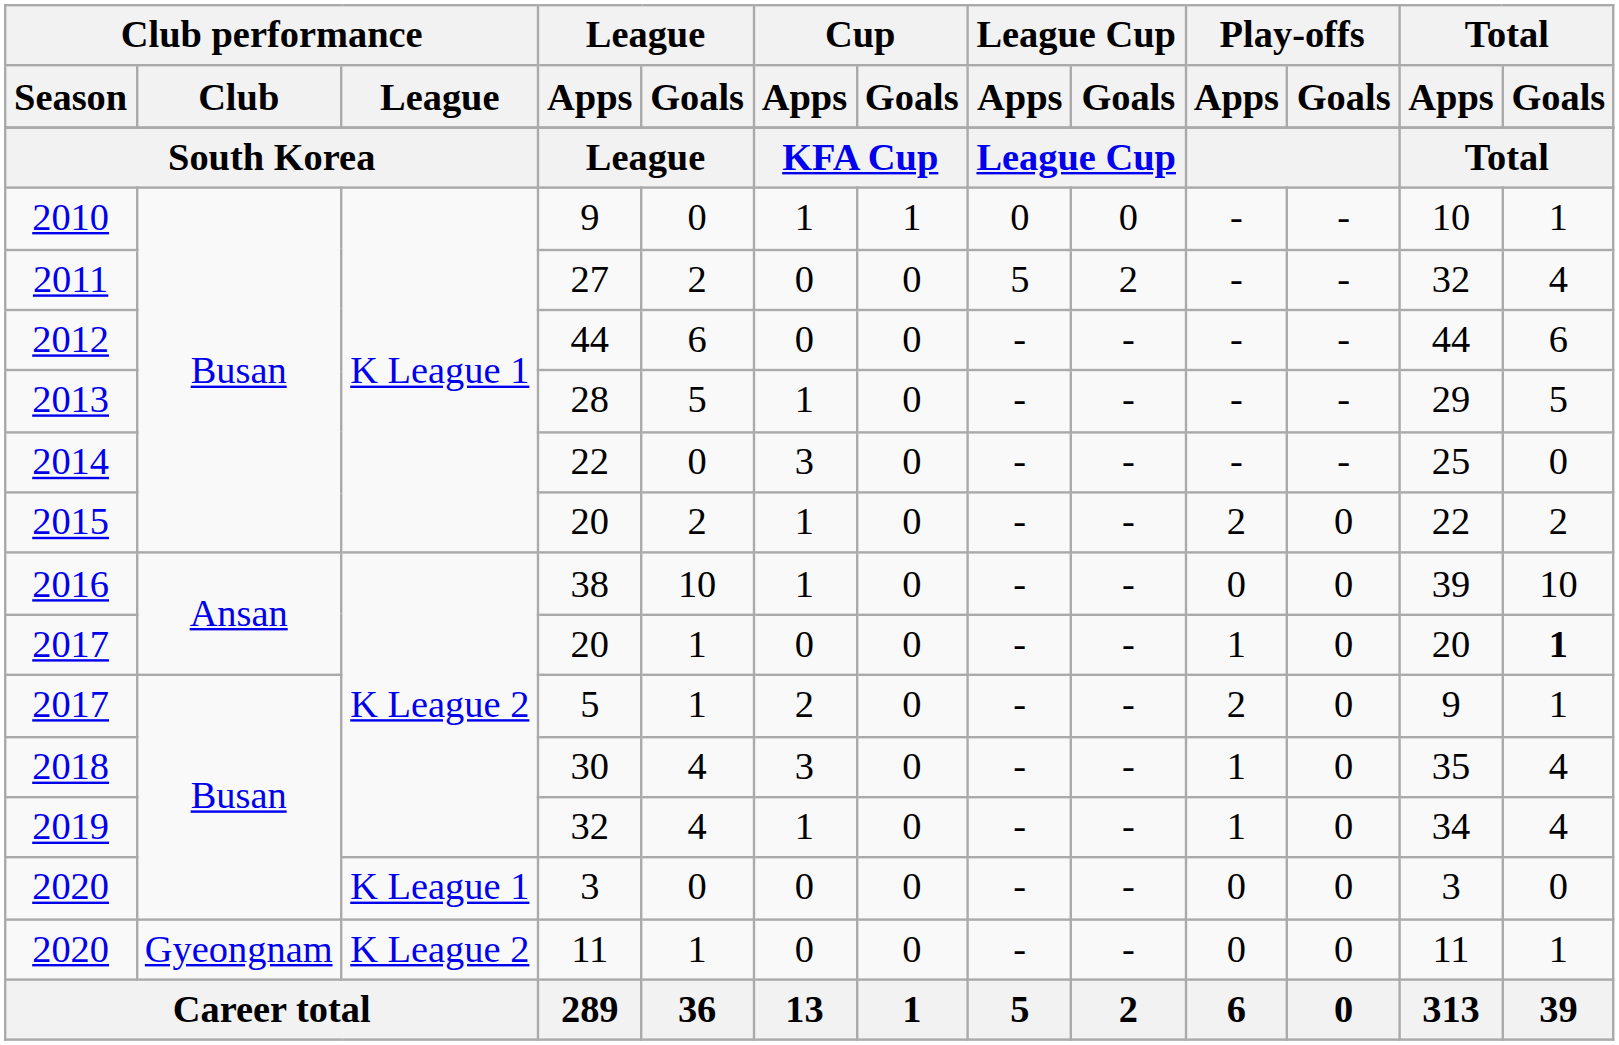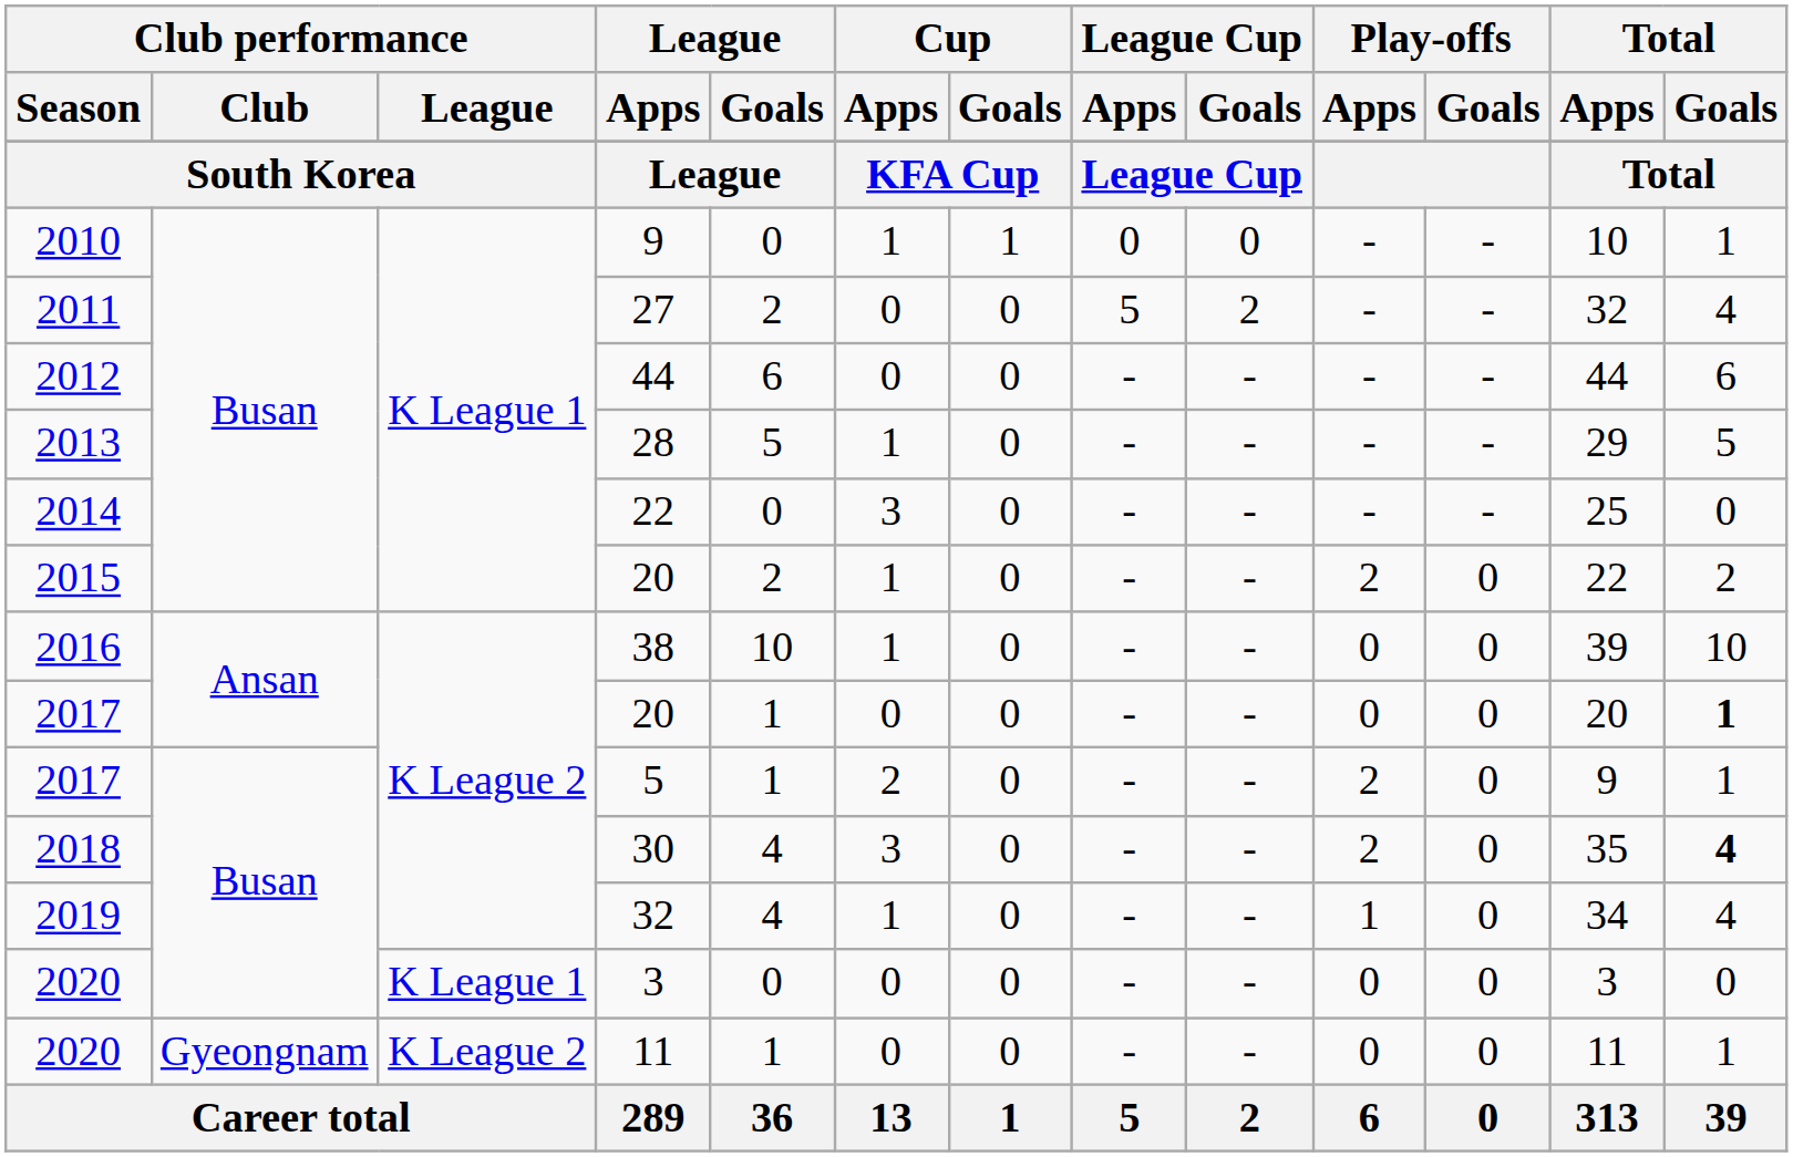2017 / 20 | Play-offs / Apps: 1 -> 0
30 | Play-offs / Apps: 1 -> 2
30 | Total / Goals: normal -> bold
